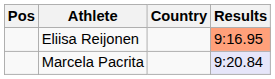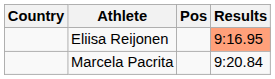columns swapped: Pos <-> Country
Marcela Pacrita | Results: lavender background -> no background
